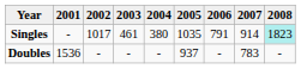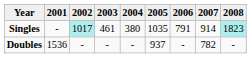Singles | 2002: no background -> paleturquoise background
Doubles | 2007: 783 -> 782
